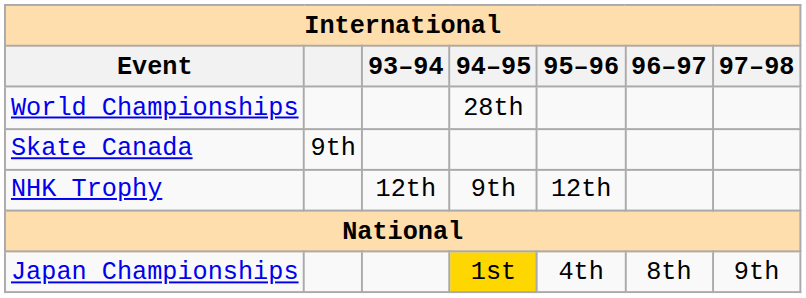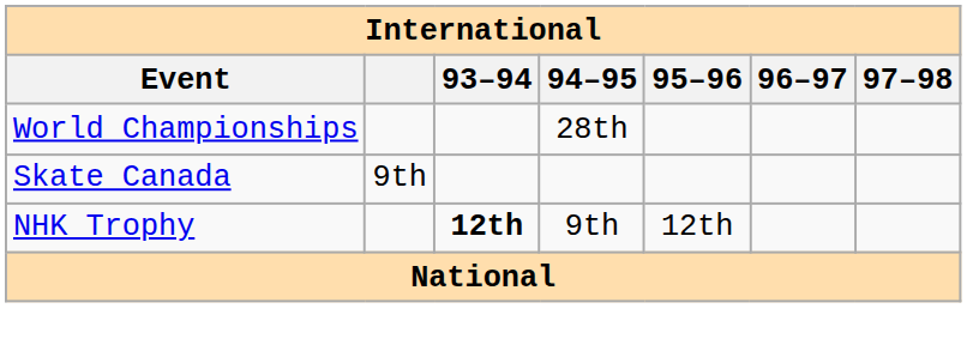NHK Trophy | 93–94: normal -> bold
- row: Japan Championships | 1st | 4th | 8th | 9th
